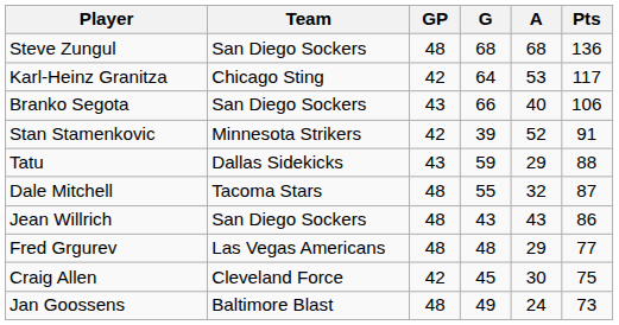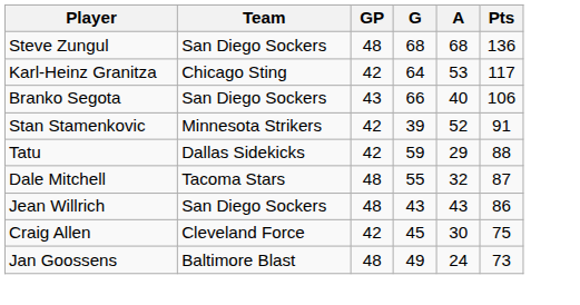Tatu | GP: 43 -> 42
- row: Fred Grgurev | Las Vegas Americans | 48 | 48 | 29 | 77
